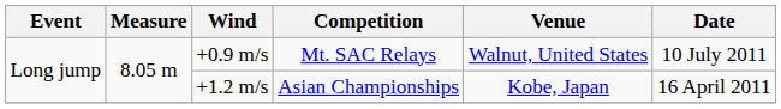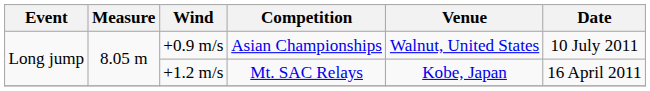+0.9 m/s | Competition: Mt. SAC Relays -> Asian Championships
+1.2 m/s | Competition: Asian Championships -> Mt. SAC Relays
